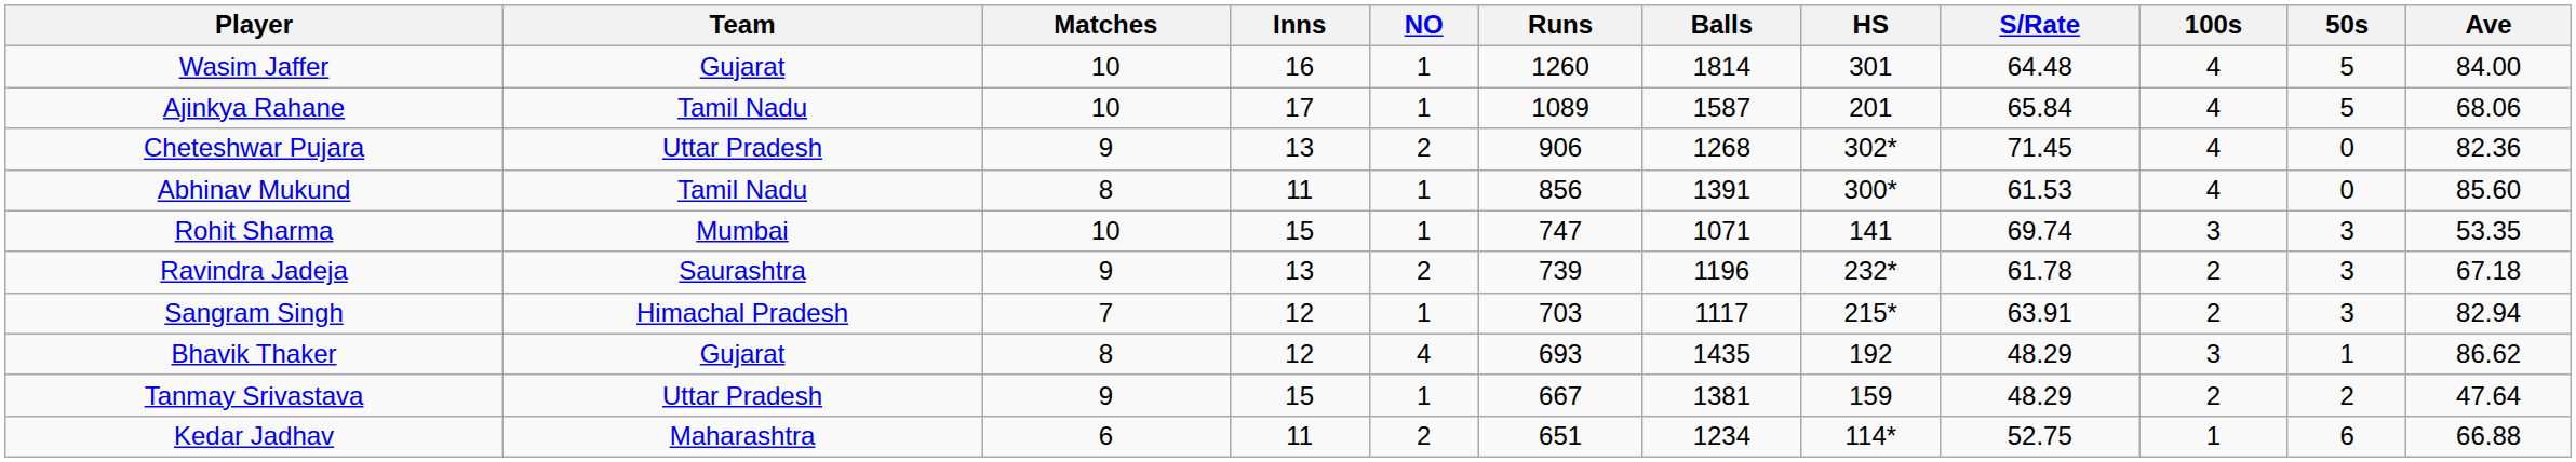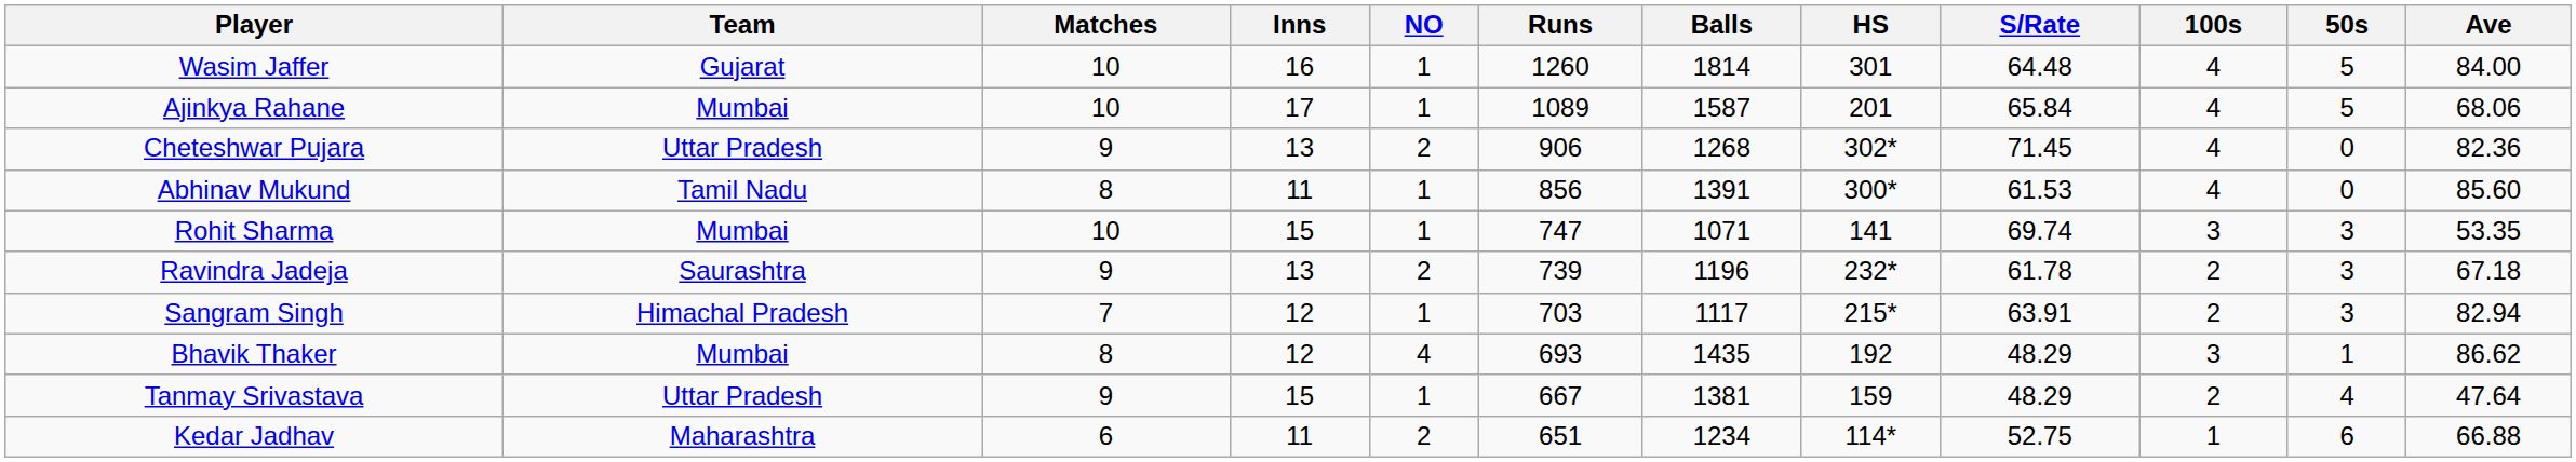Ajinkya Rahane | Team: Tamil Nadu -> Mumbai
Bhavik Thaker | Team: Gujarat -> Mumbai
Tanmay Srivastava | 50s: 2 -> 4
